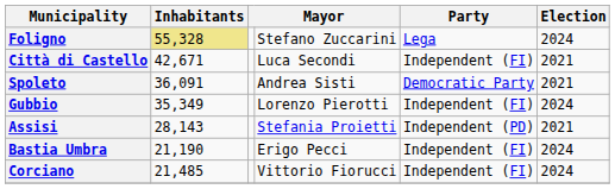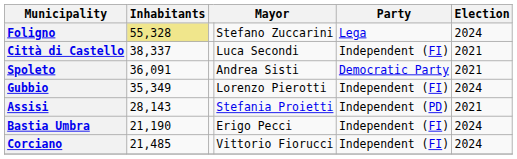Città di Castello | Inhabitants: 42,671 -> 38,337
